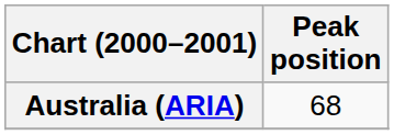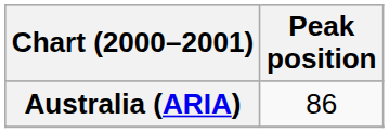Australia (ARIA) | Peak position: 68 -> 86
